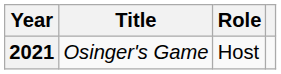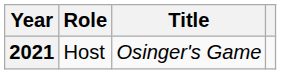columns swapped: Title <-> Role
